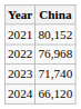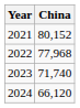2022 | China: 76,968 -> 77,968
